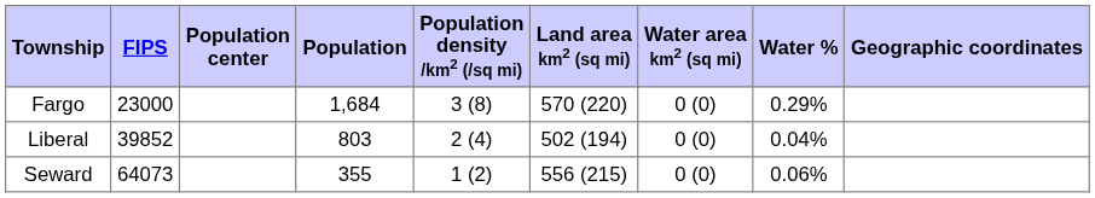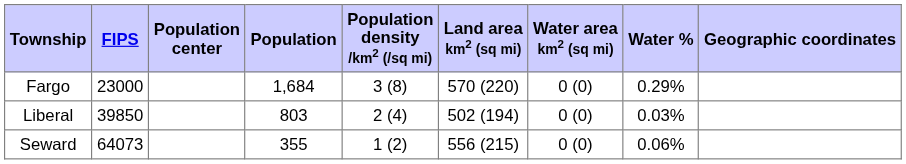Liberal | FIPS: 39852 -> 39850
Liberal | Water %: 0.04% -> 0.03%
